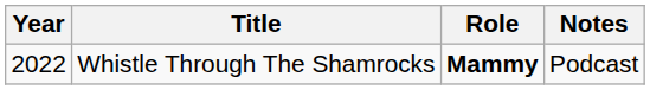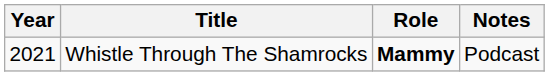Whistle Through The Shamrocks | Year: 2022 -> 2021
